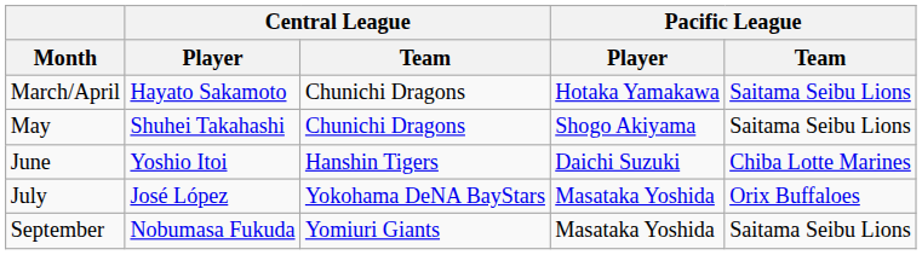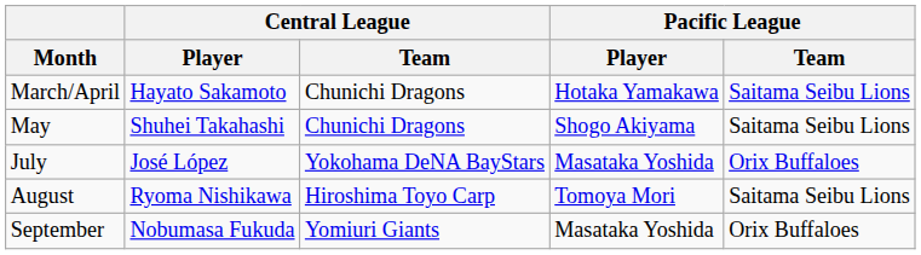- row: June | Yoshio Itoi | Hanshin Tigers | Daichi Suzuki | Chiba Lotte Marines
+ row: August | Ryoma Nishikawa | Hiroshima Toyo Carp | Tomoya Mori | Saitama Seibu Lions
September | Pacific League / Team: Saitama Seibu Lions -> Orix Buffaloes
